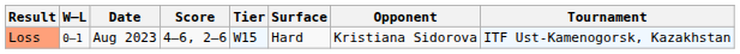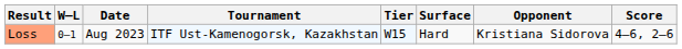columns swapped: Tournament <-> Score
